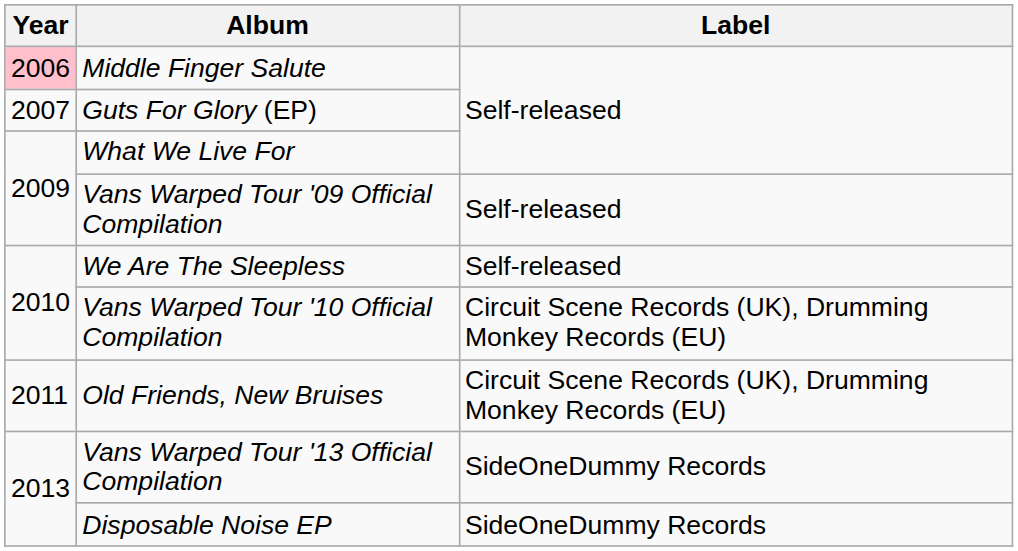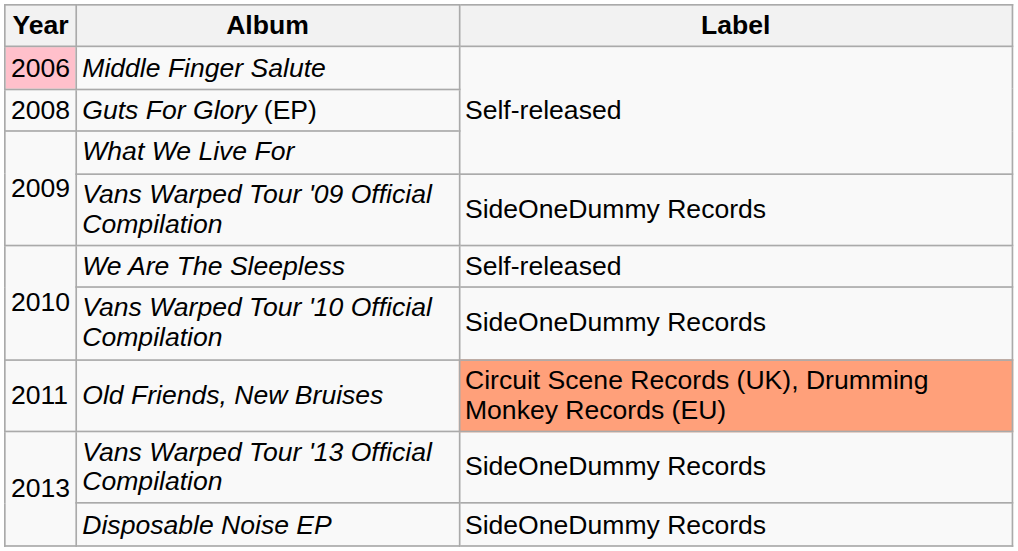Guts For Glory (EP) | Year: 2007 -> 2008
Vans Warped Tour '09 Official Compilation | Label: Self-released -> SideOneDummy Records
Vans Warped Tour '10 Official Compilation | Label: Circuit Scene Records (UK), Drumming Monkey Records (EU) -> SideOneDummy Records
Old Friends, New Bruises | Label: no background -> lightsalmon background
